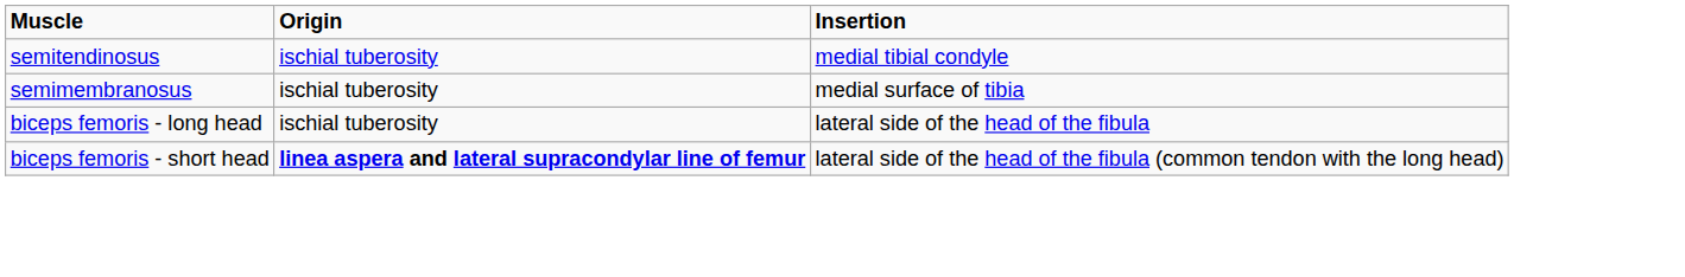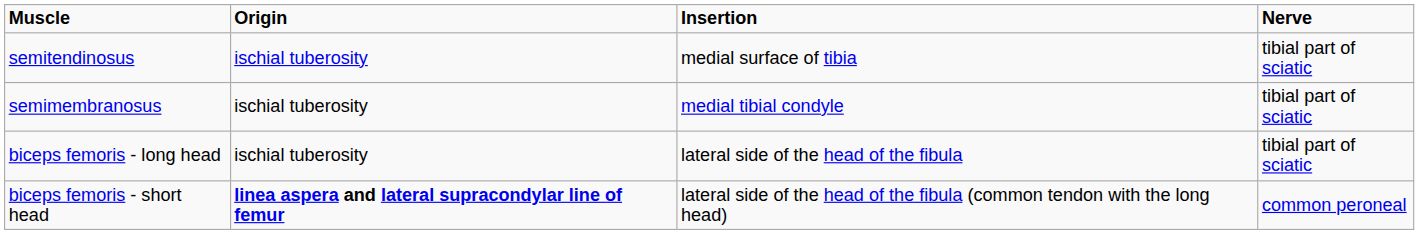+ column: Nerve | tibial part of sciatic | tibial part of sciatic | tibial part of sciatic | common peroneal
semitendinosus | Insertion: medial tibial condyle -> medial surface of tibia
semimembranosus | Insertion: medial surface of tibia -> medial tibial condyle
